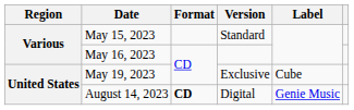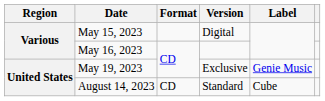May 15, 2023 | Version: Standard -> Digital
May 19, 2023 | Label: Cube -> Genie Music
August 14, 2023 | Format: bold -> normal
August 14, 2023 | Version: Digital -> Standard
August 14, 2023 | Label: Genie Music -> Cube
